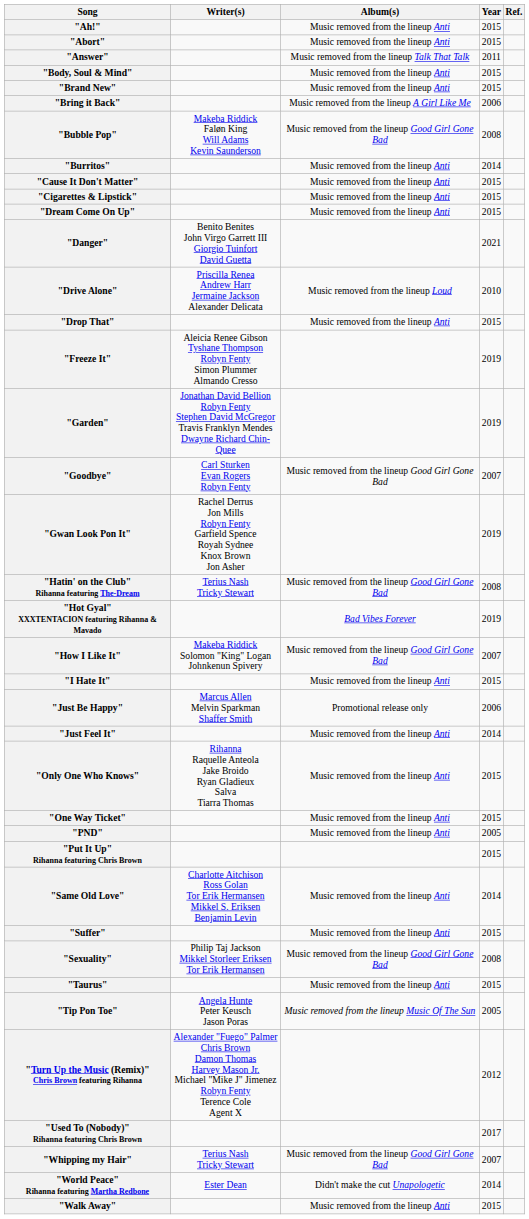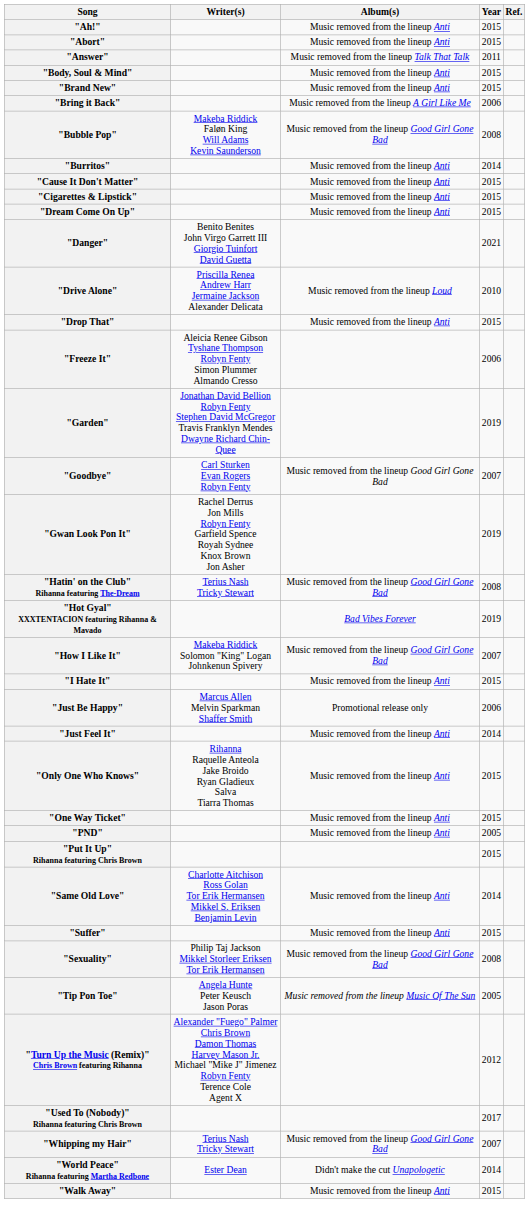"Freeze It" | Year: 2019 -> 2006
- row: "Taurus" | Music removed from the lineup Anti | 2015
